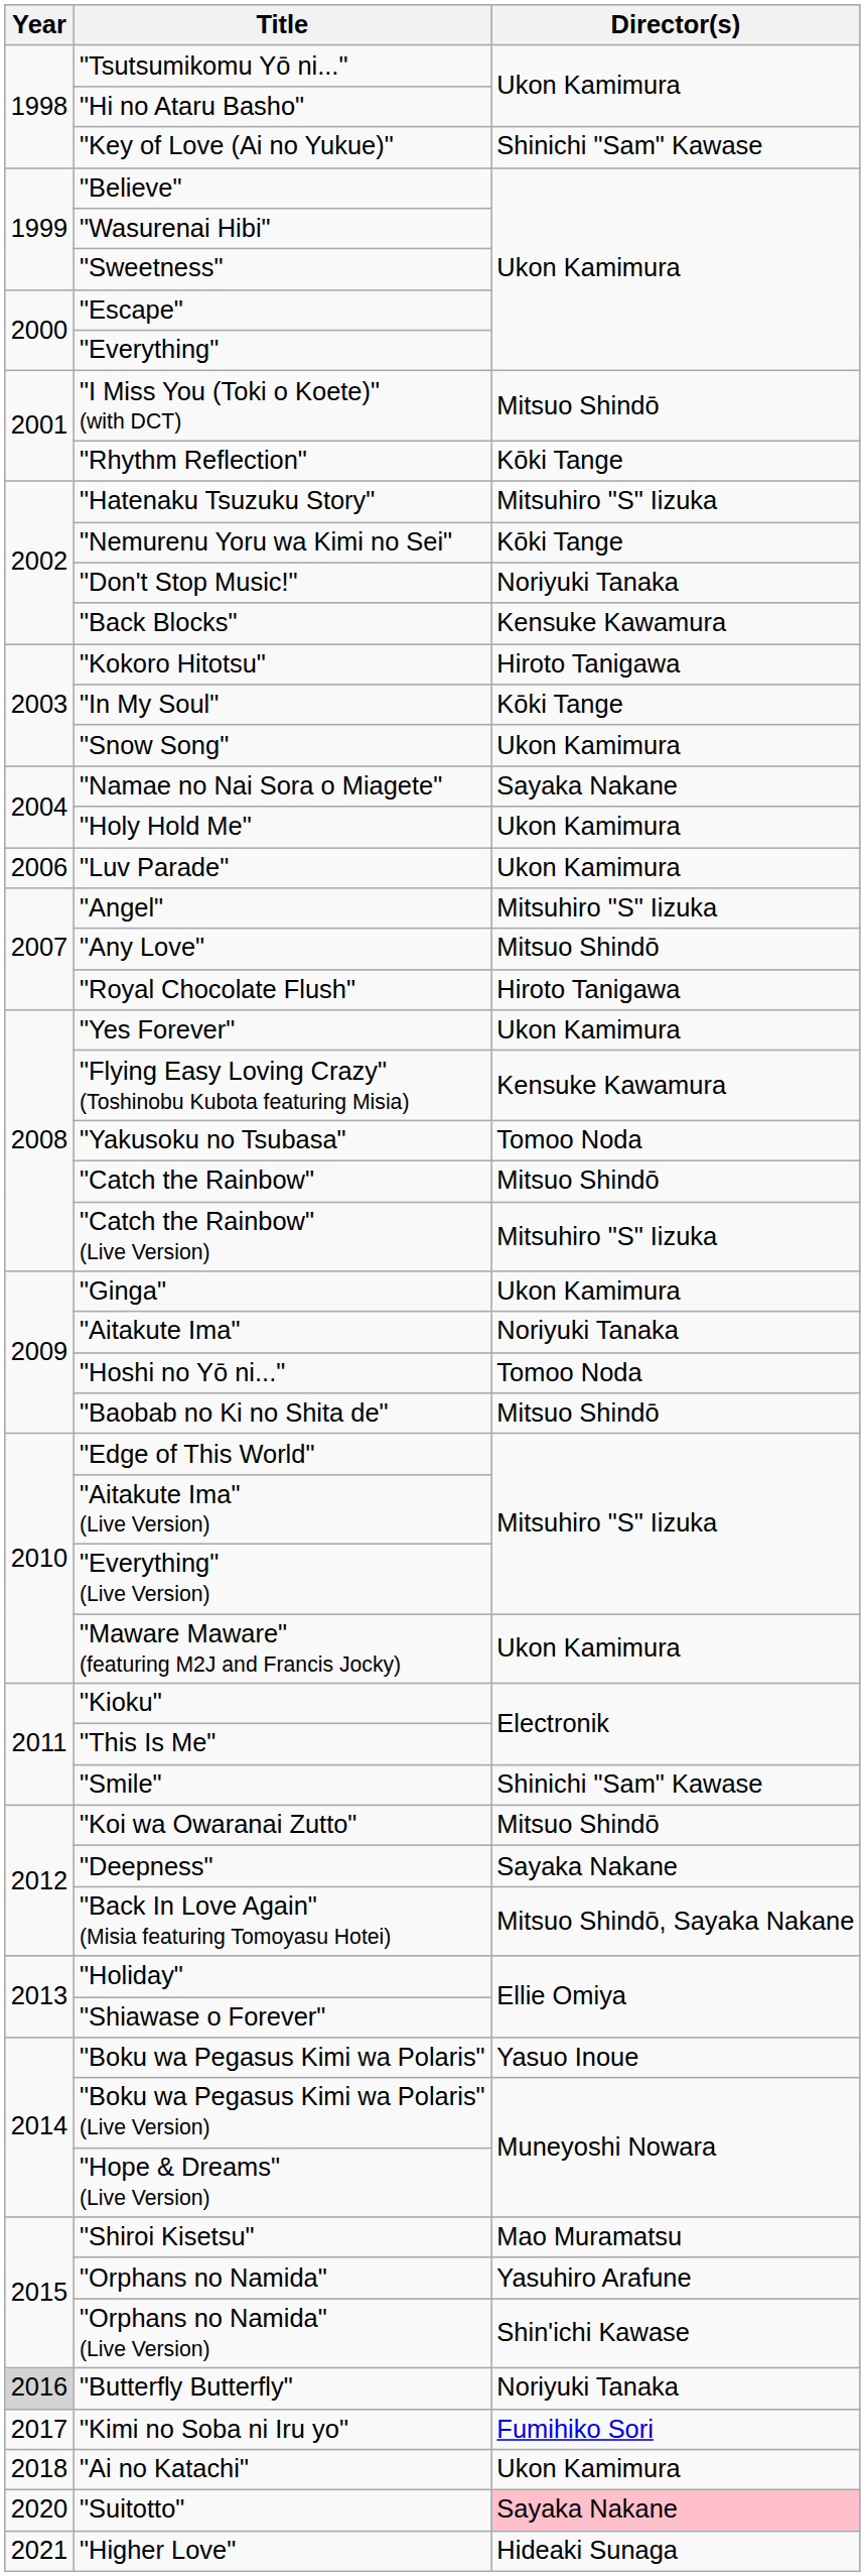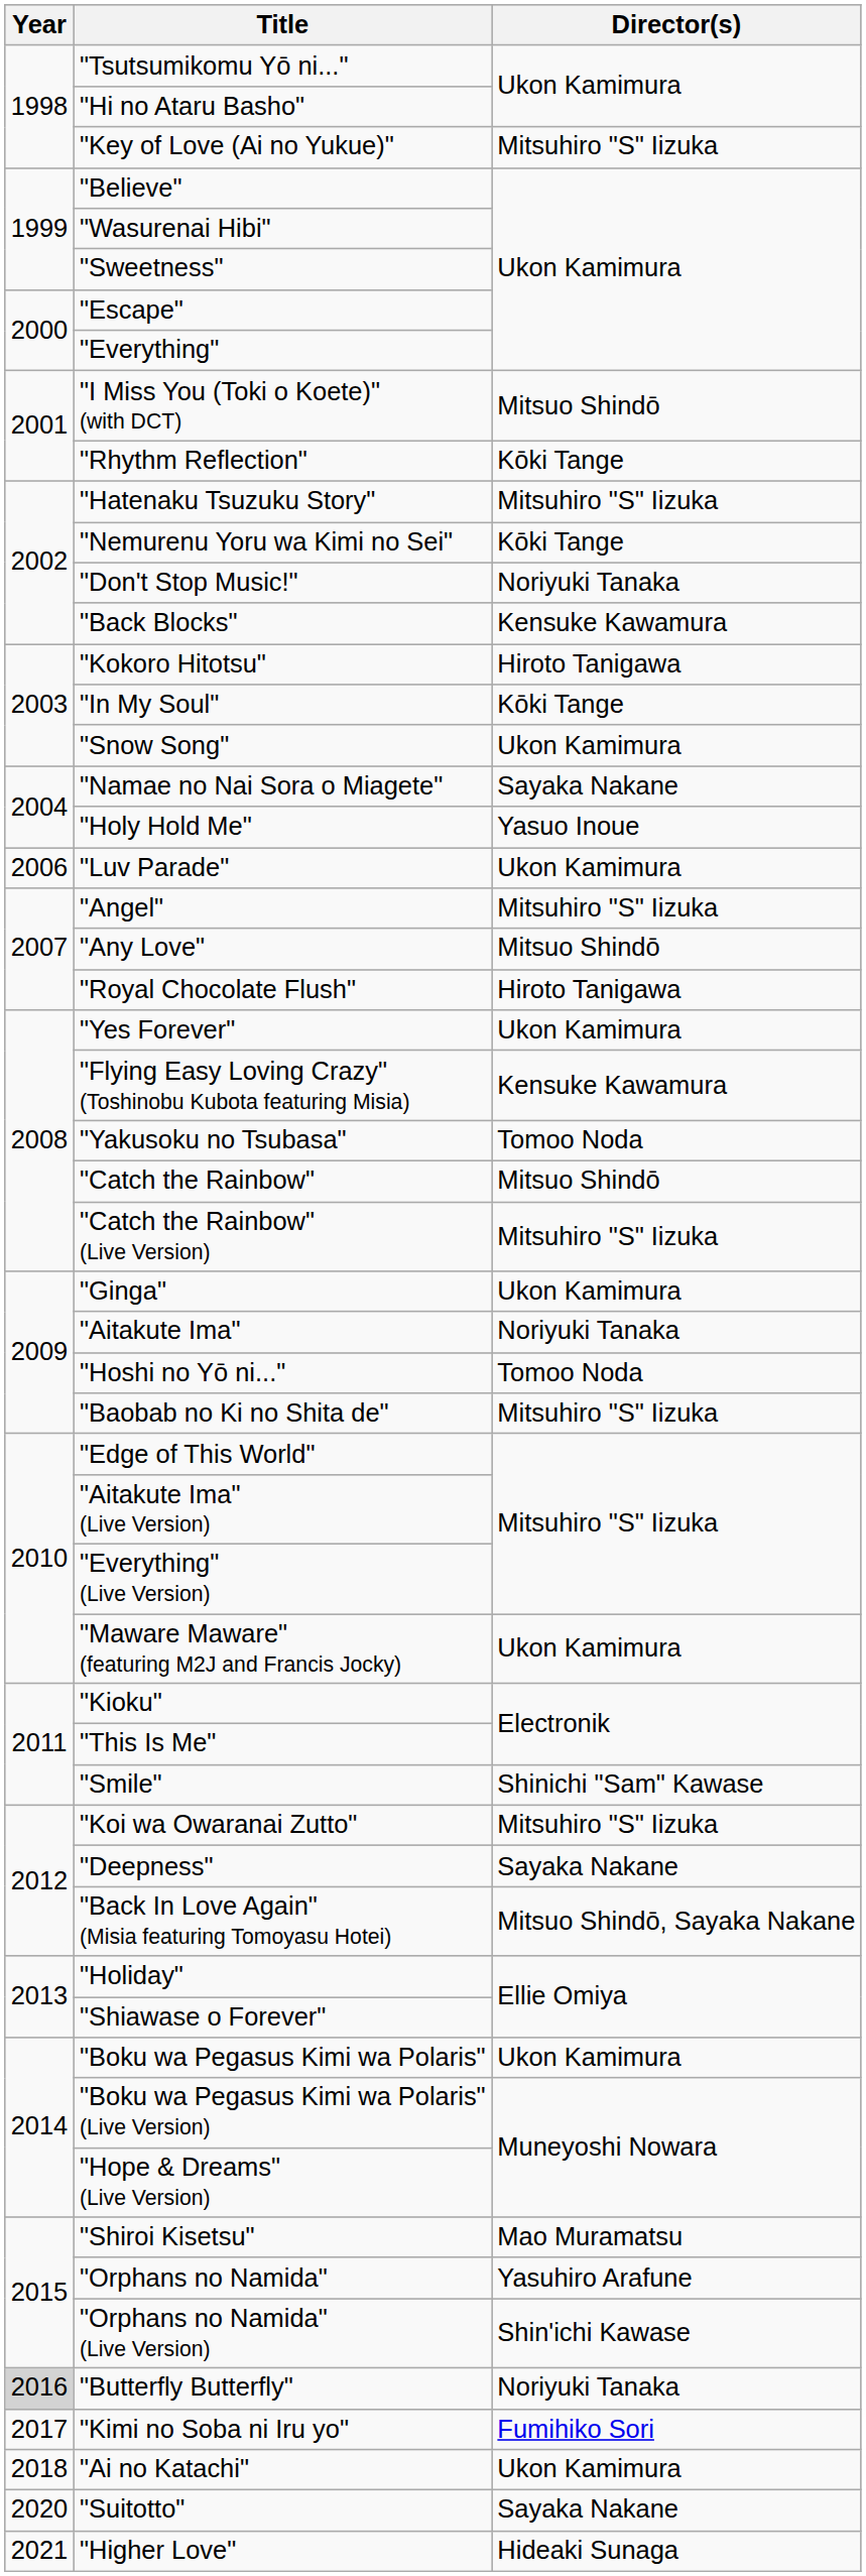"Key of Love (Ai no Yukue)" | Director(s): Shinichi "Sam" Kawase -> Mitsuhiro "S" Iizuka
"Holy Hold Me" | Director(s): Ukon Kamimura -> Yasuo Inoue
"Baobab no Ki no Shita de" | Director(s): Mitsuo Shindō -> Mitsuhiro "S" Iizuka
"Koi wa Owaranai Zutto" | Director(s): Mitsuo Shindō -> Mitsuhiro "S" Iizuka
"Boku wa Pegasus Kimi wa Polaris" | Director(s): Yasuo Inoue -> Ukon Kamimura
"Suitotto" | Director(s): pink background -> no background
